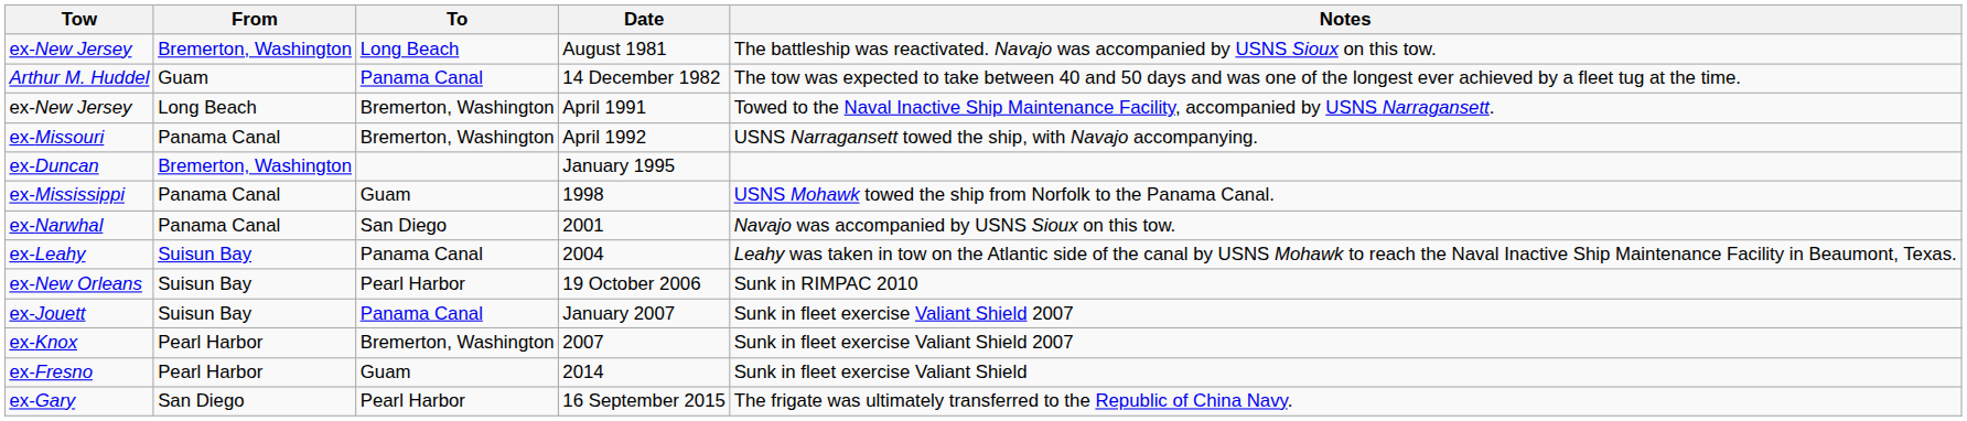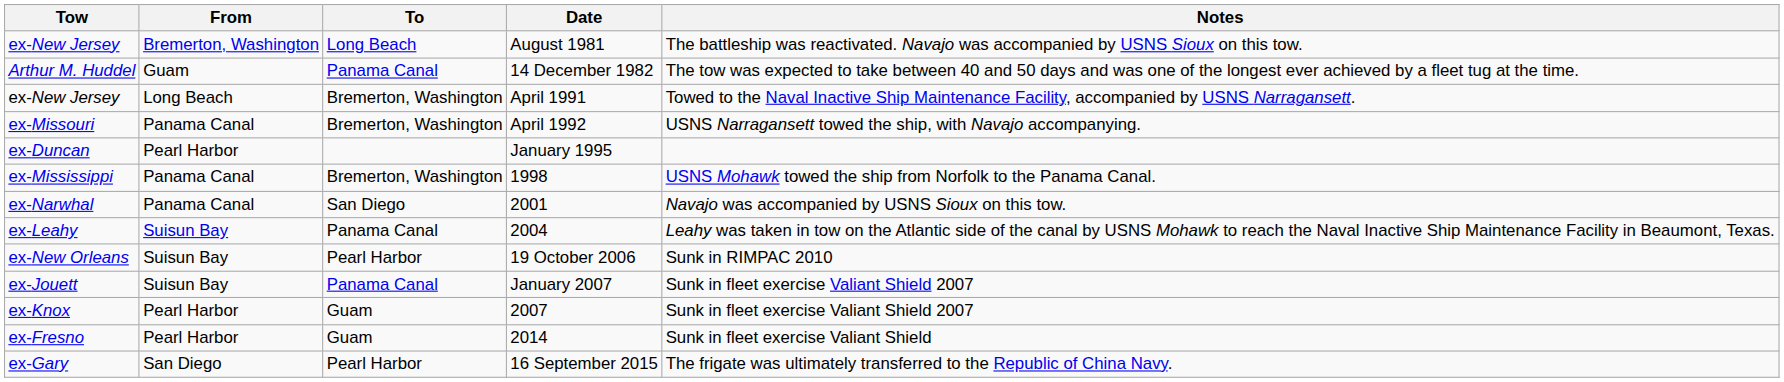January 1995 | From: Bremerton, Washington -> Pearl Harbor
1998 | To: Guam -> Bremerton, Washington
2007 | To: Bremerton, Washington -> Guam
